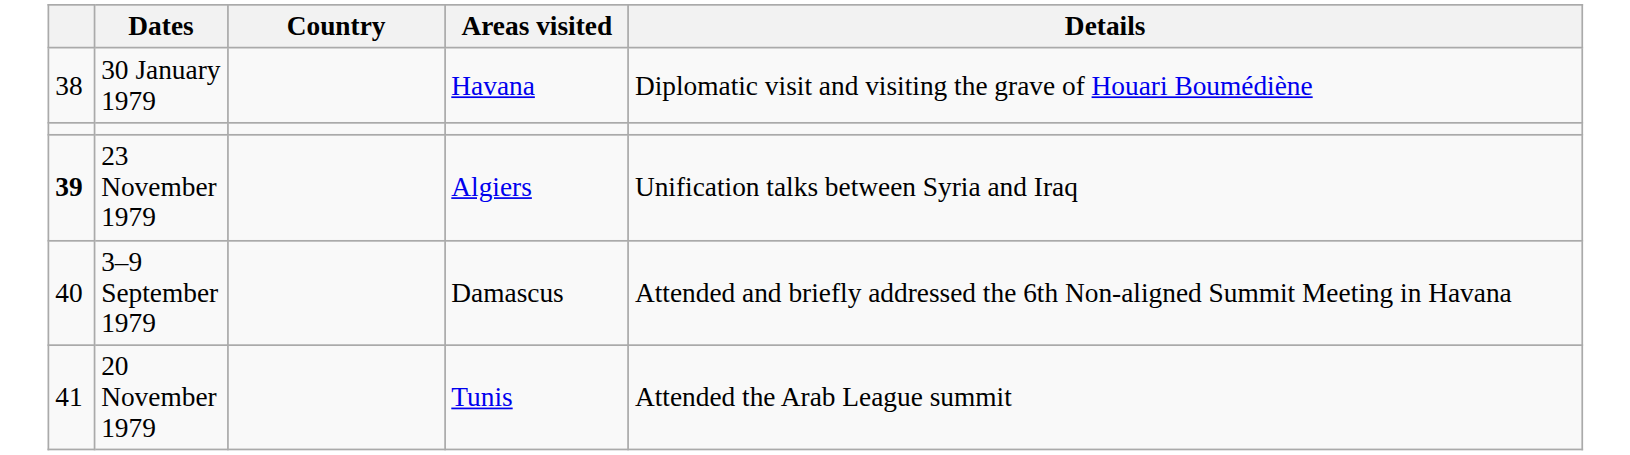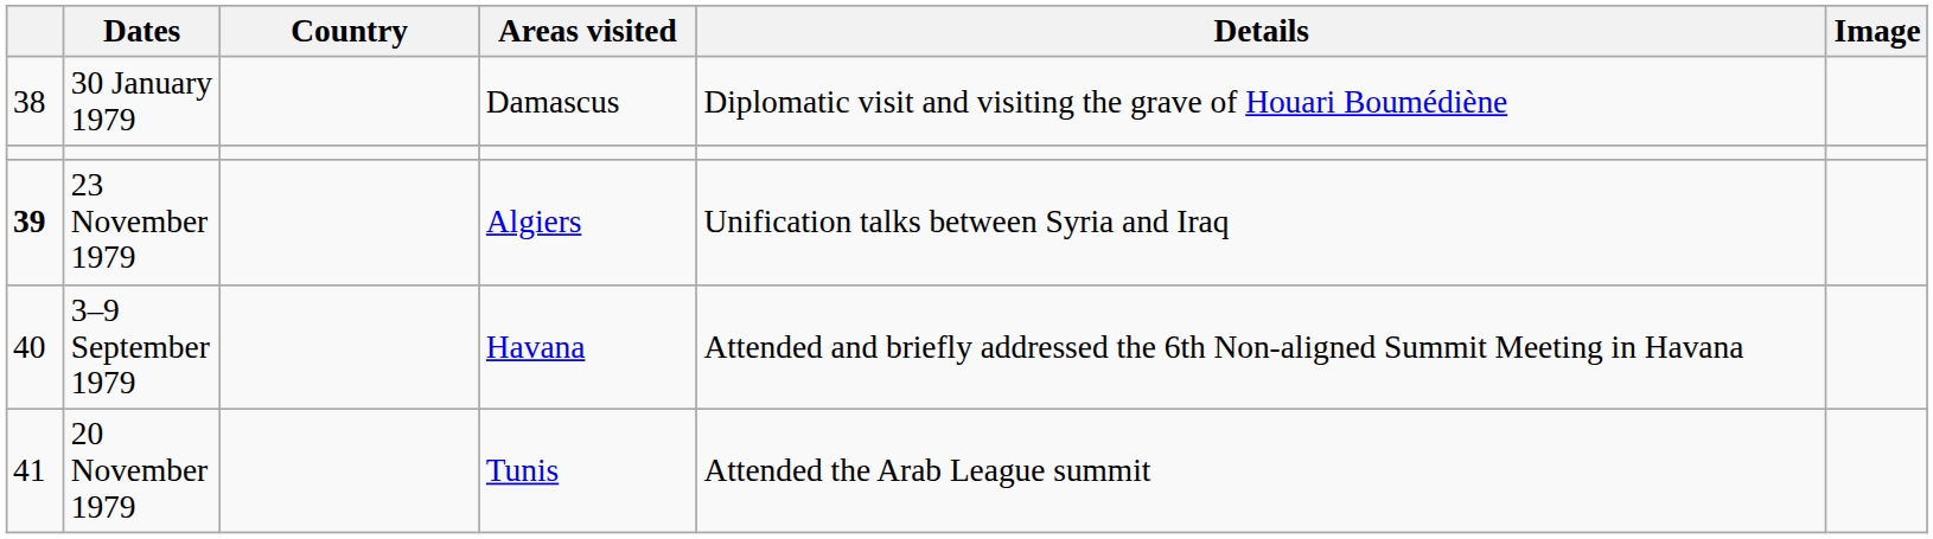+ column: Image
30 January 1979 | Areas visited: Havana -> Damascus
3–9 September 1979 | Areas visited: Damascus -> Havana
